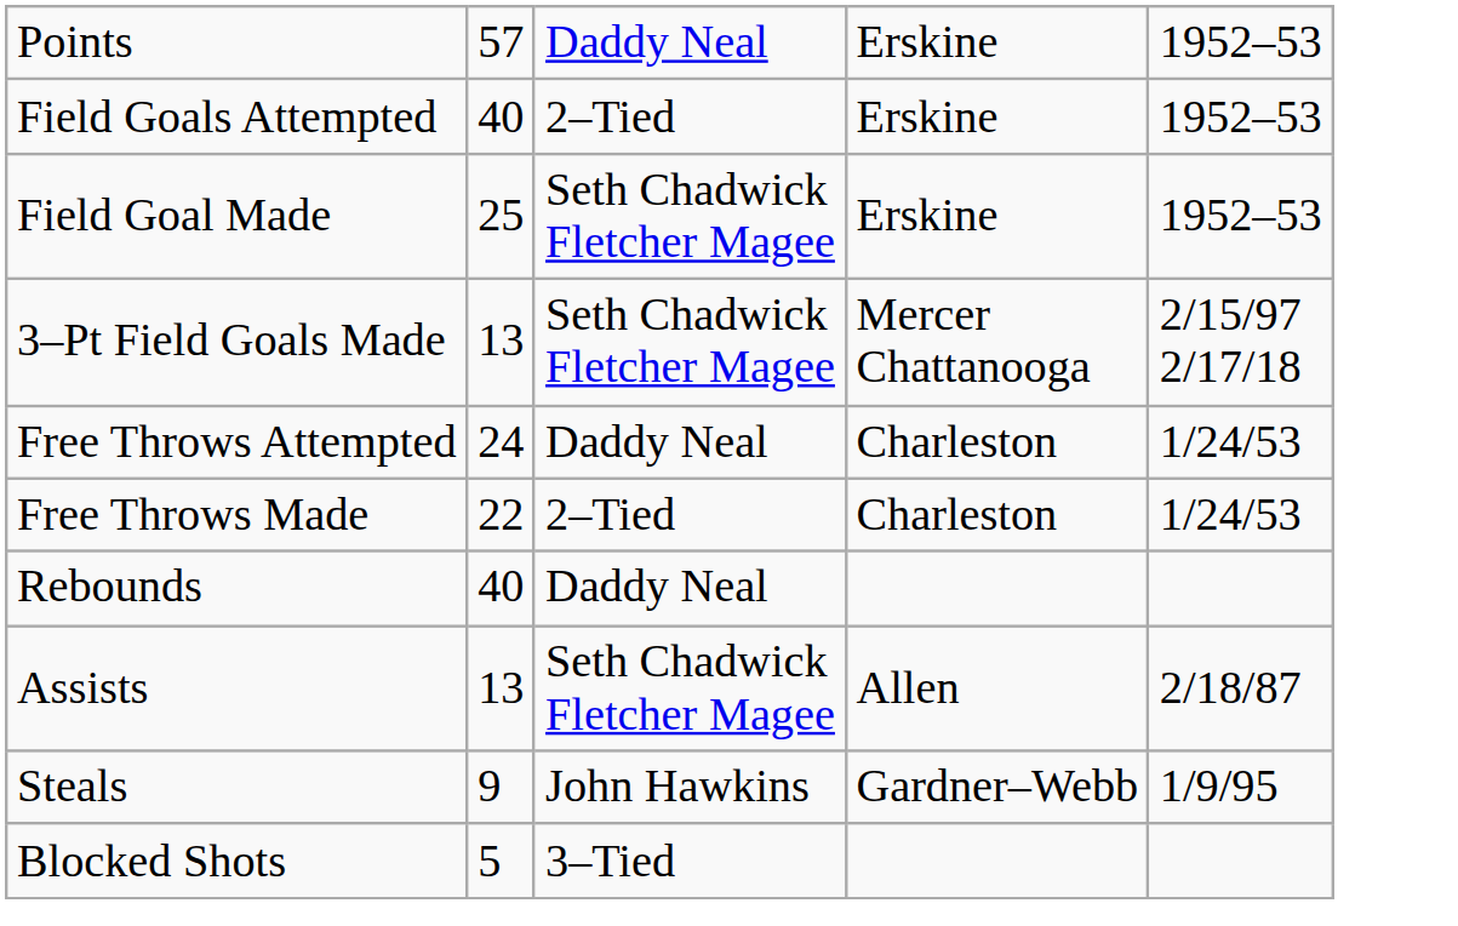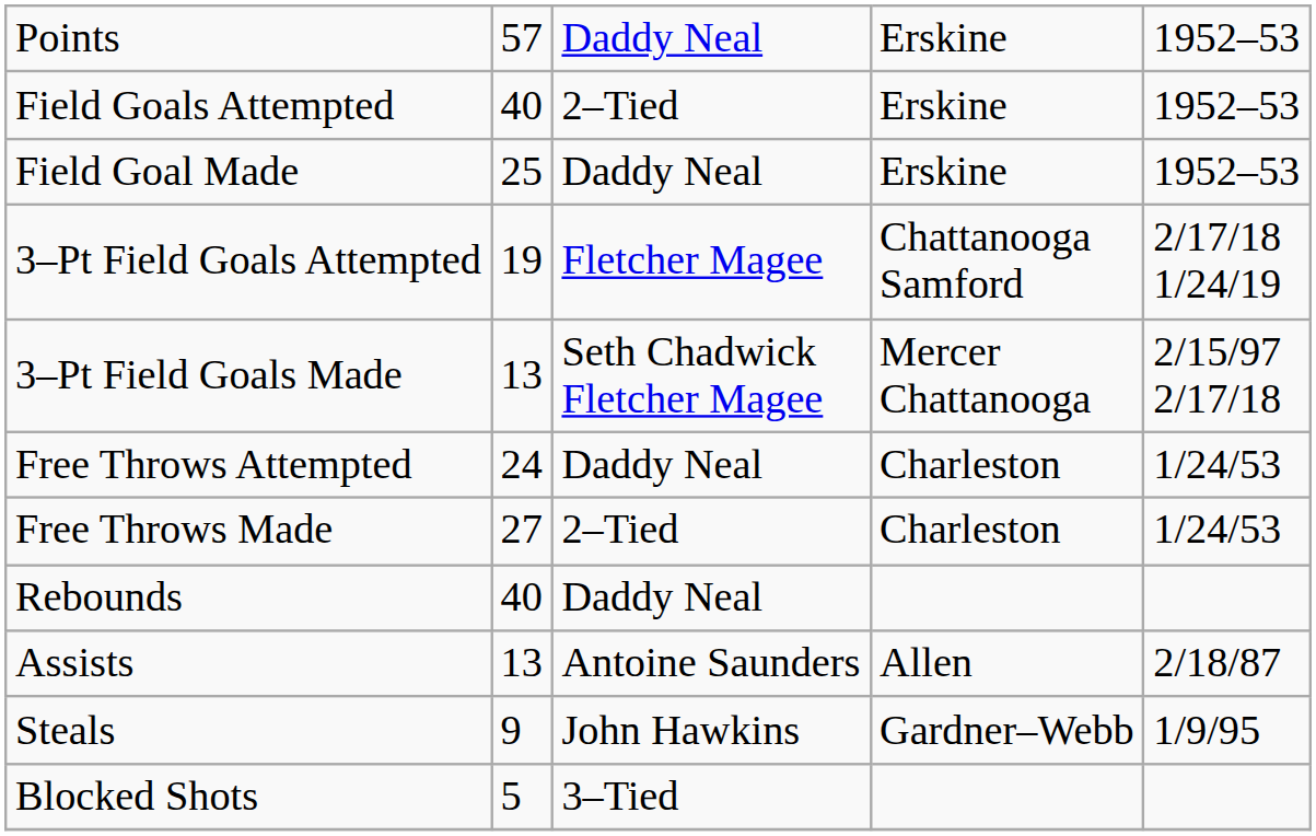Field Goal Made | column 3: Seth Chadwick Fletcher Magee -> Daddy Neal
+ row: 3–Pt Field Goals Attempted | 19 | Fletcher Magee | Chattanooga Samford | 2/17/18 1/24/19
Free Throws Made | column 2: 22 -> 27
Assists | column 3: Seth Chadwick Fletcher Magee -> Antoine Saunders
